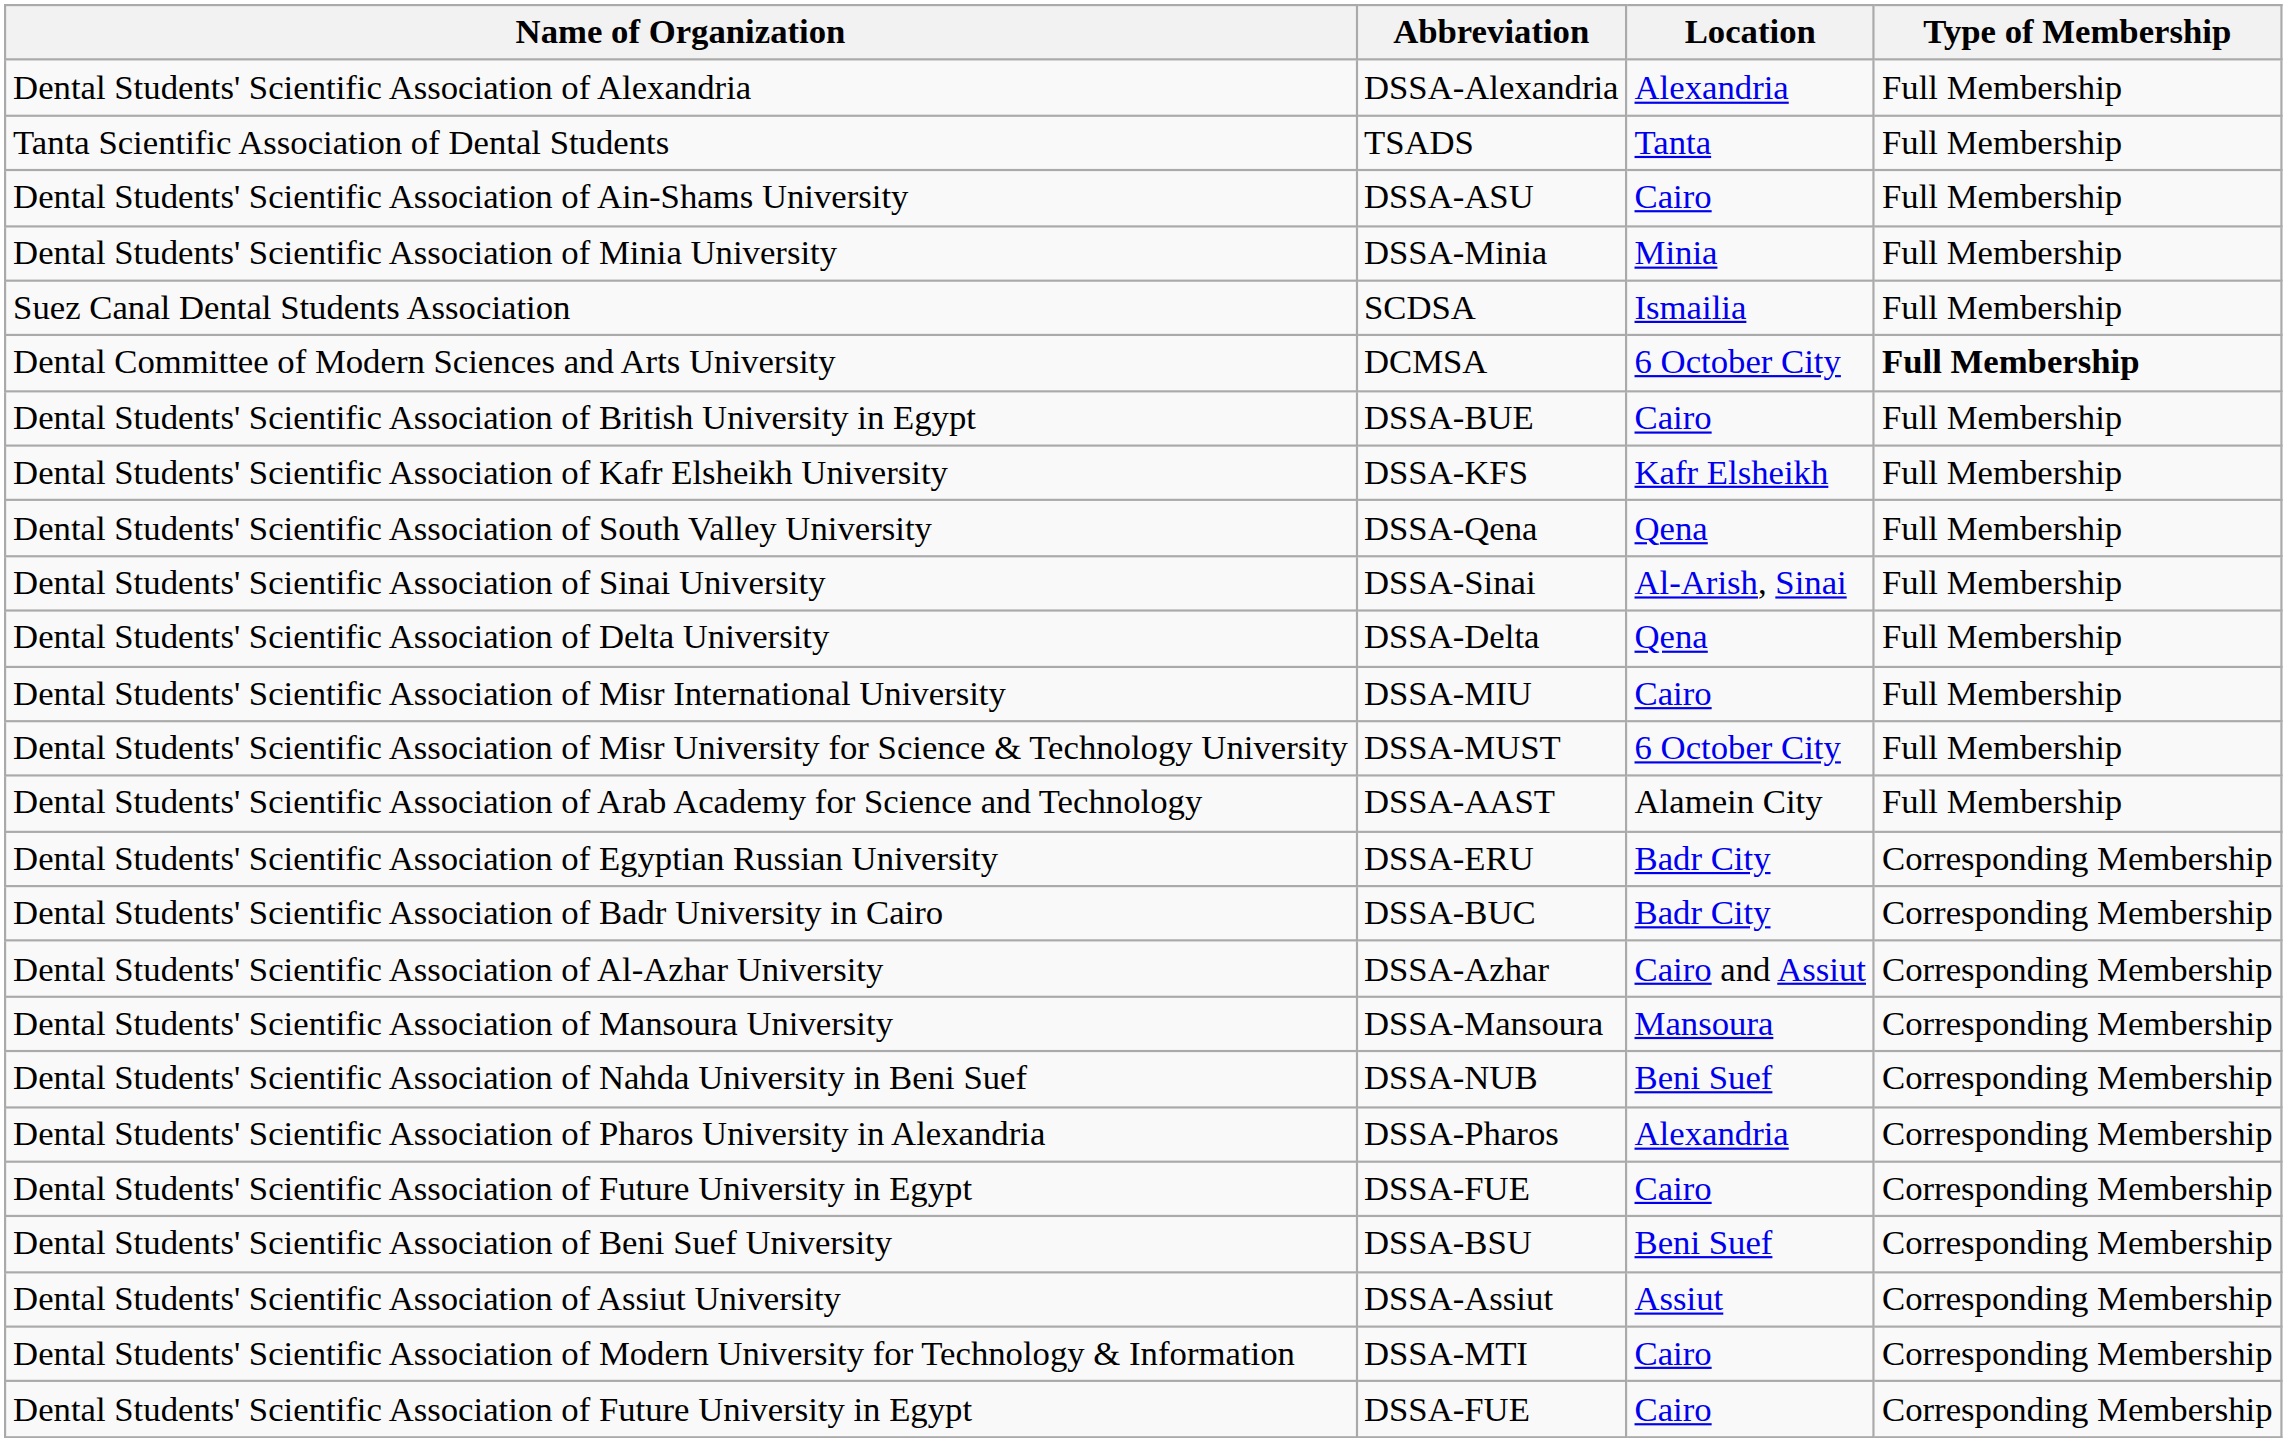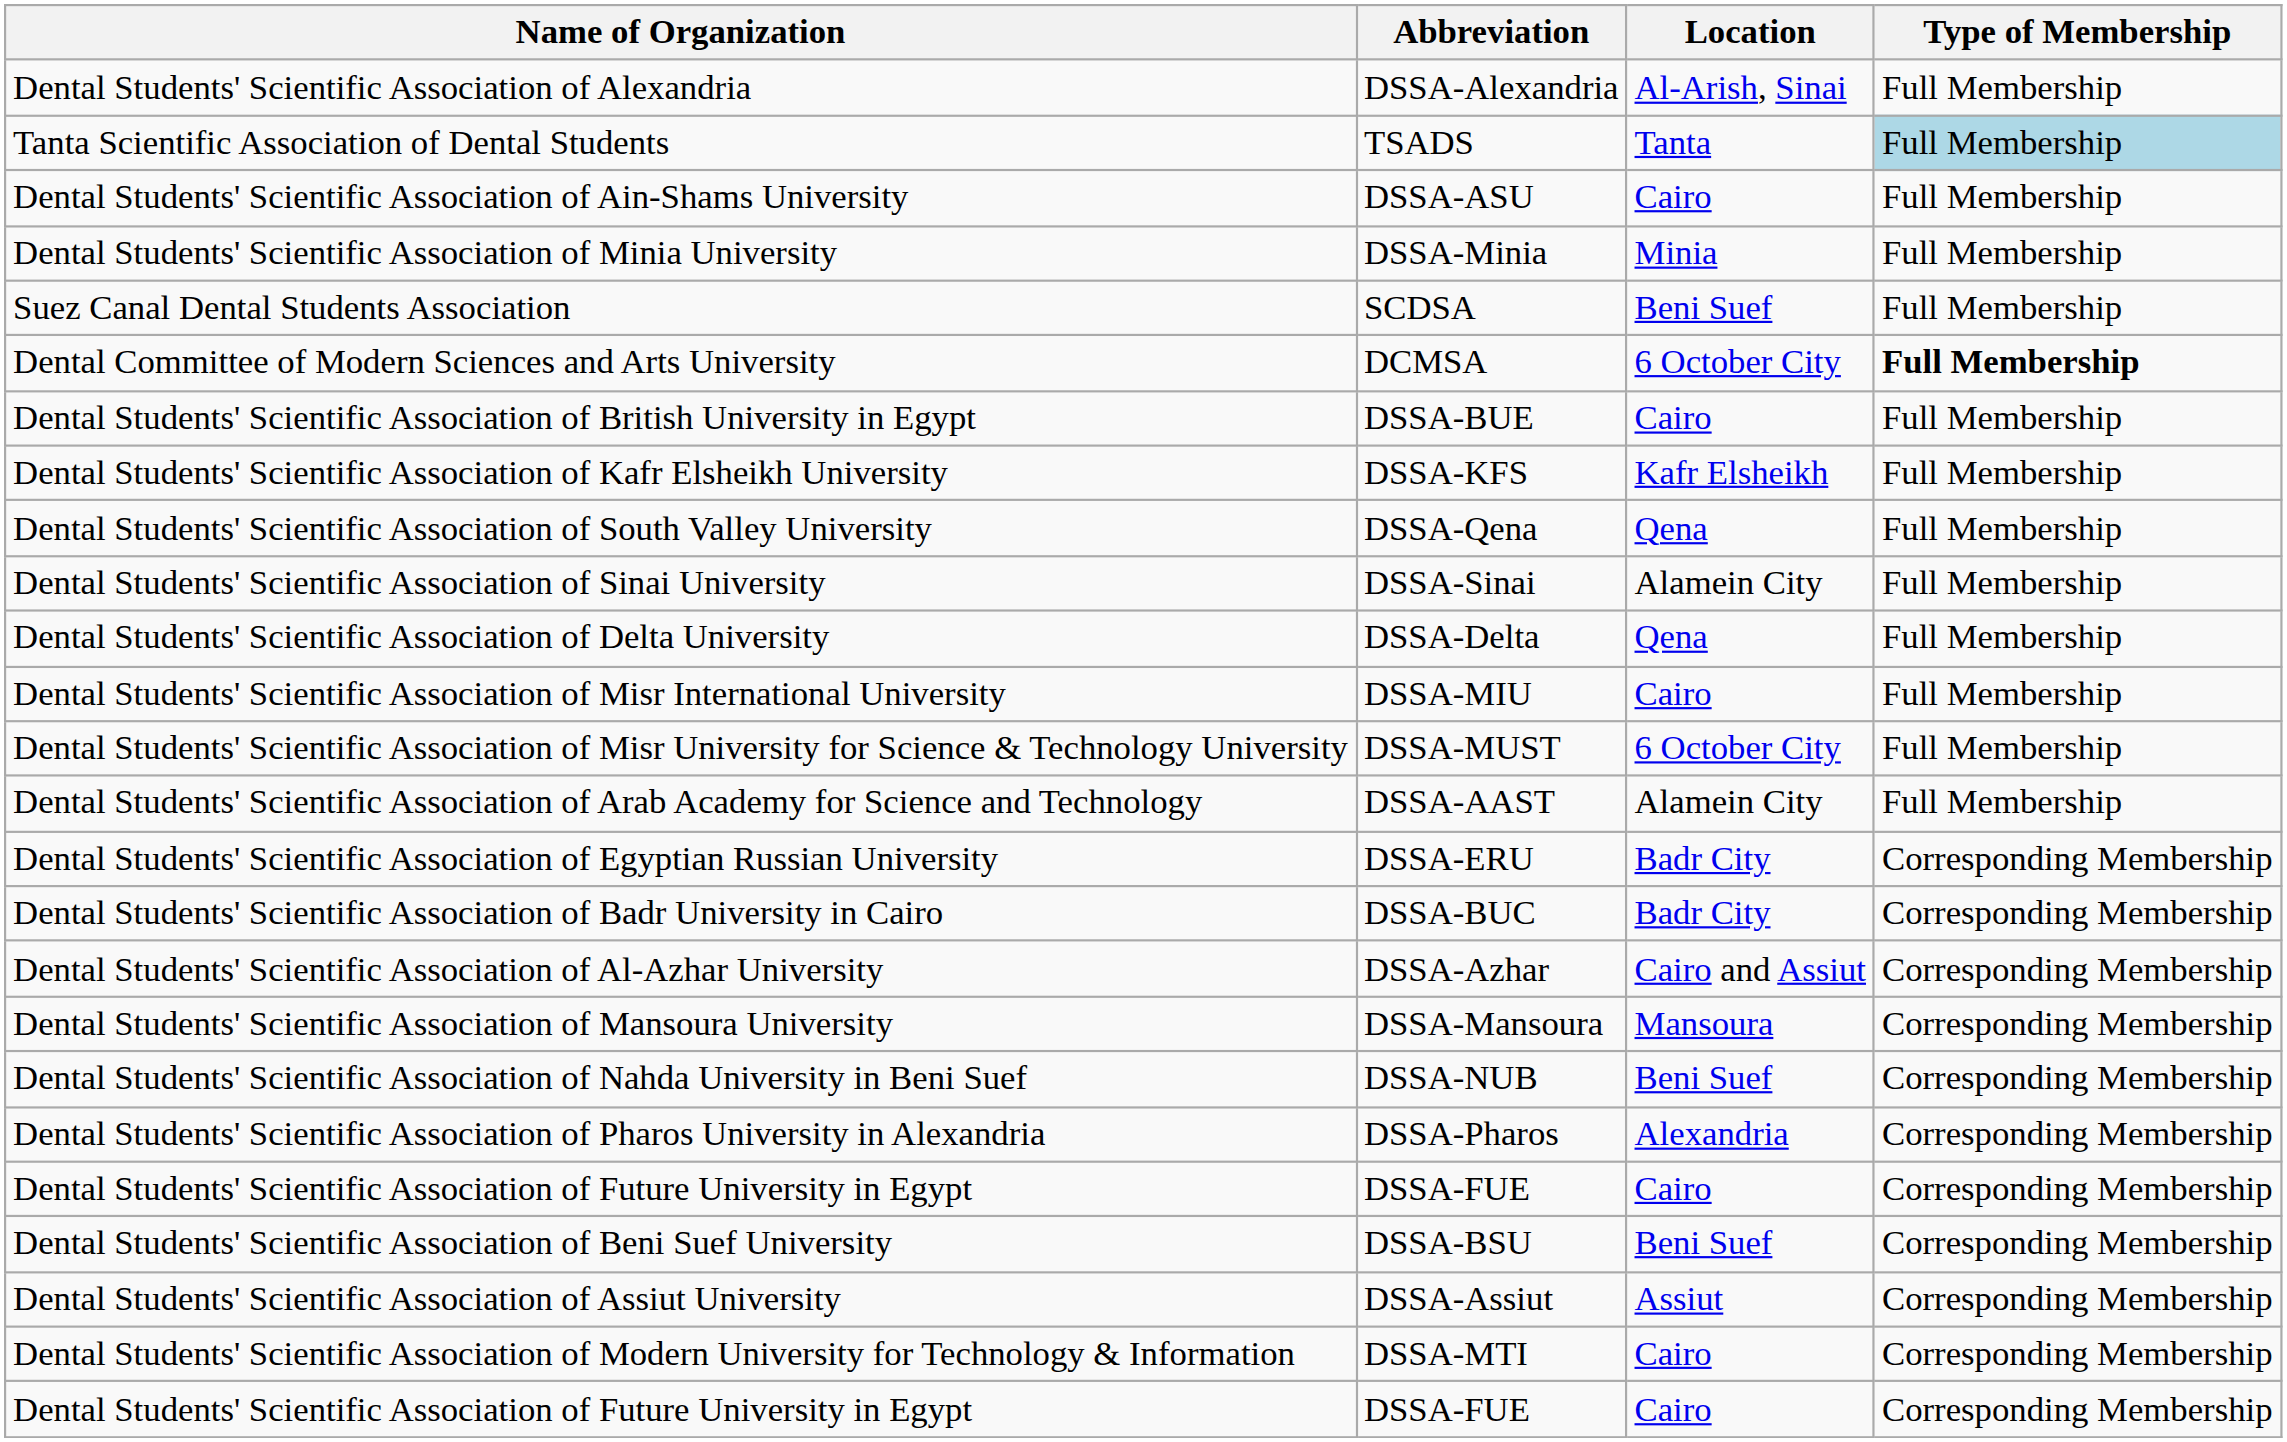Dental Students' Scientific Association of Alexandria | Location: Alexandria -> Al-Arish, Sinai
Tanta Scientific Association of Dental Students | Type of Membership: no background -> lightblue background
Suez Canal Dental Students Association | Location: Ismailia -> Beni Suef
Dental Students' Scientific Association of Sinai University | Location: Al-Arish, Sinai -> Alamein City
